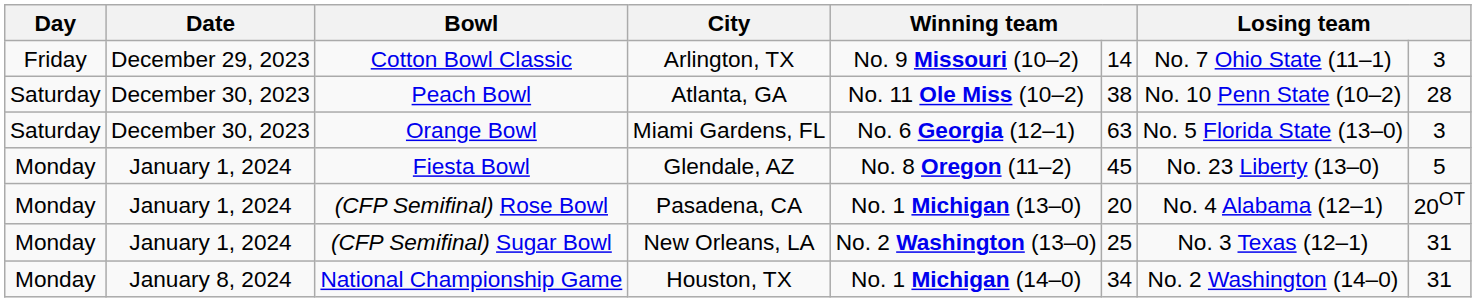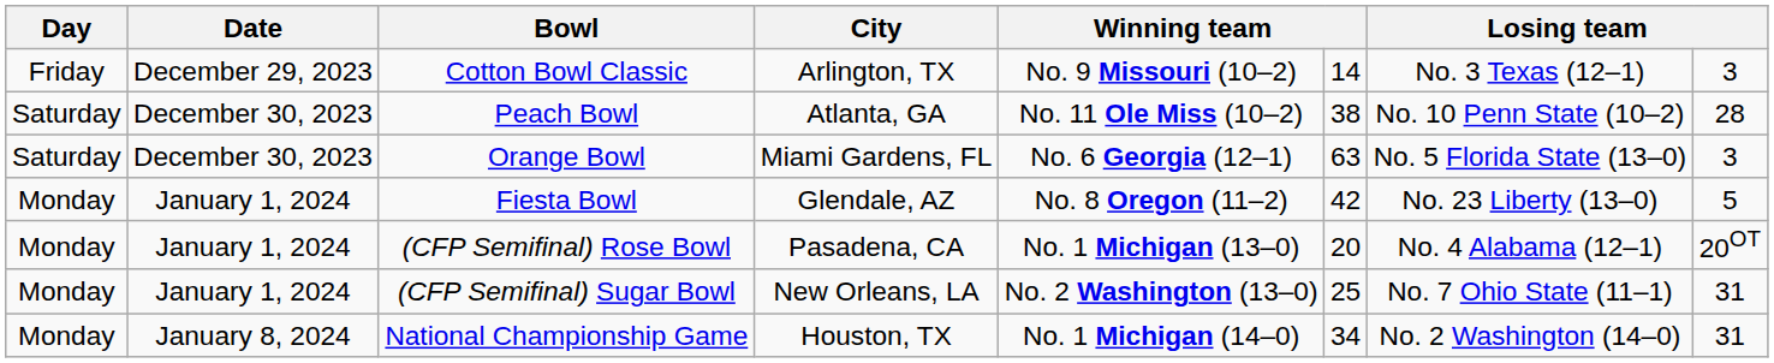Cotton Bowl Classic | column 7: No. 7 Ohio State (11–1) -> No. 3 Texas (12–1)
Fiesta Bowl | column 6: 45 -> 42
(CFP Semifinal) Sugar Bowl | column 7: No. 3 Texas (12–1) -> No. 7 Ohio State (11–1)
